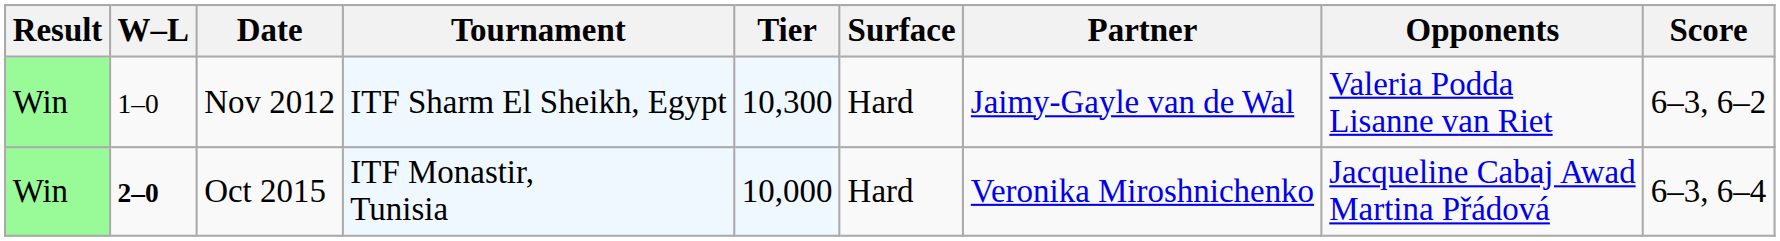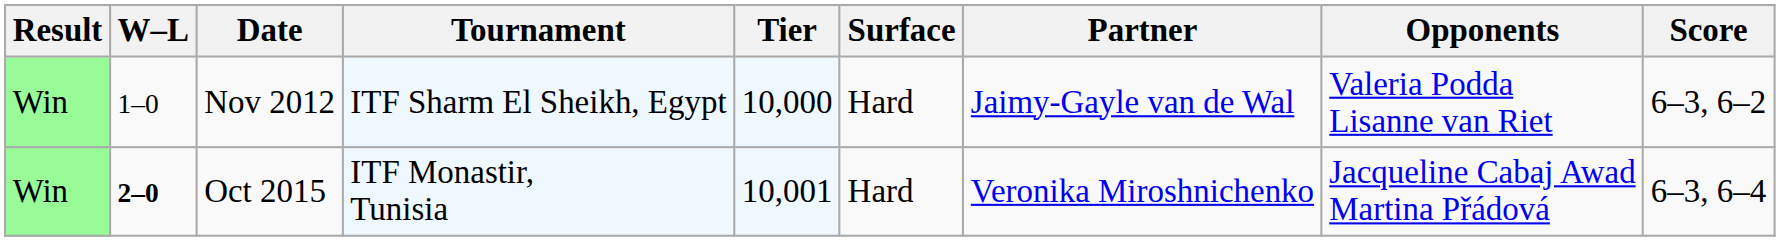Nov 2012 | Tier: 10,300 -> 10,000
Oct 2015 | Tier: 10,000 -> 10,001
